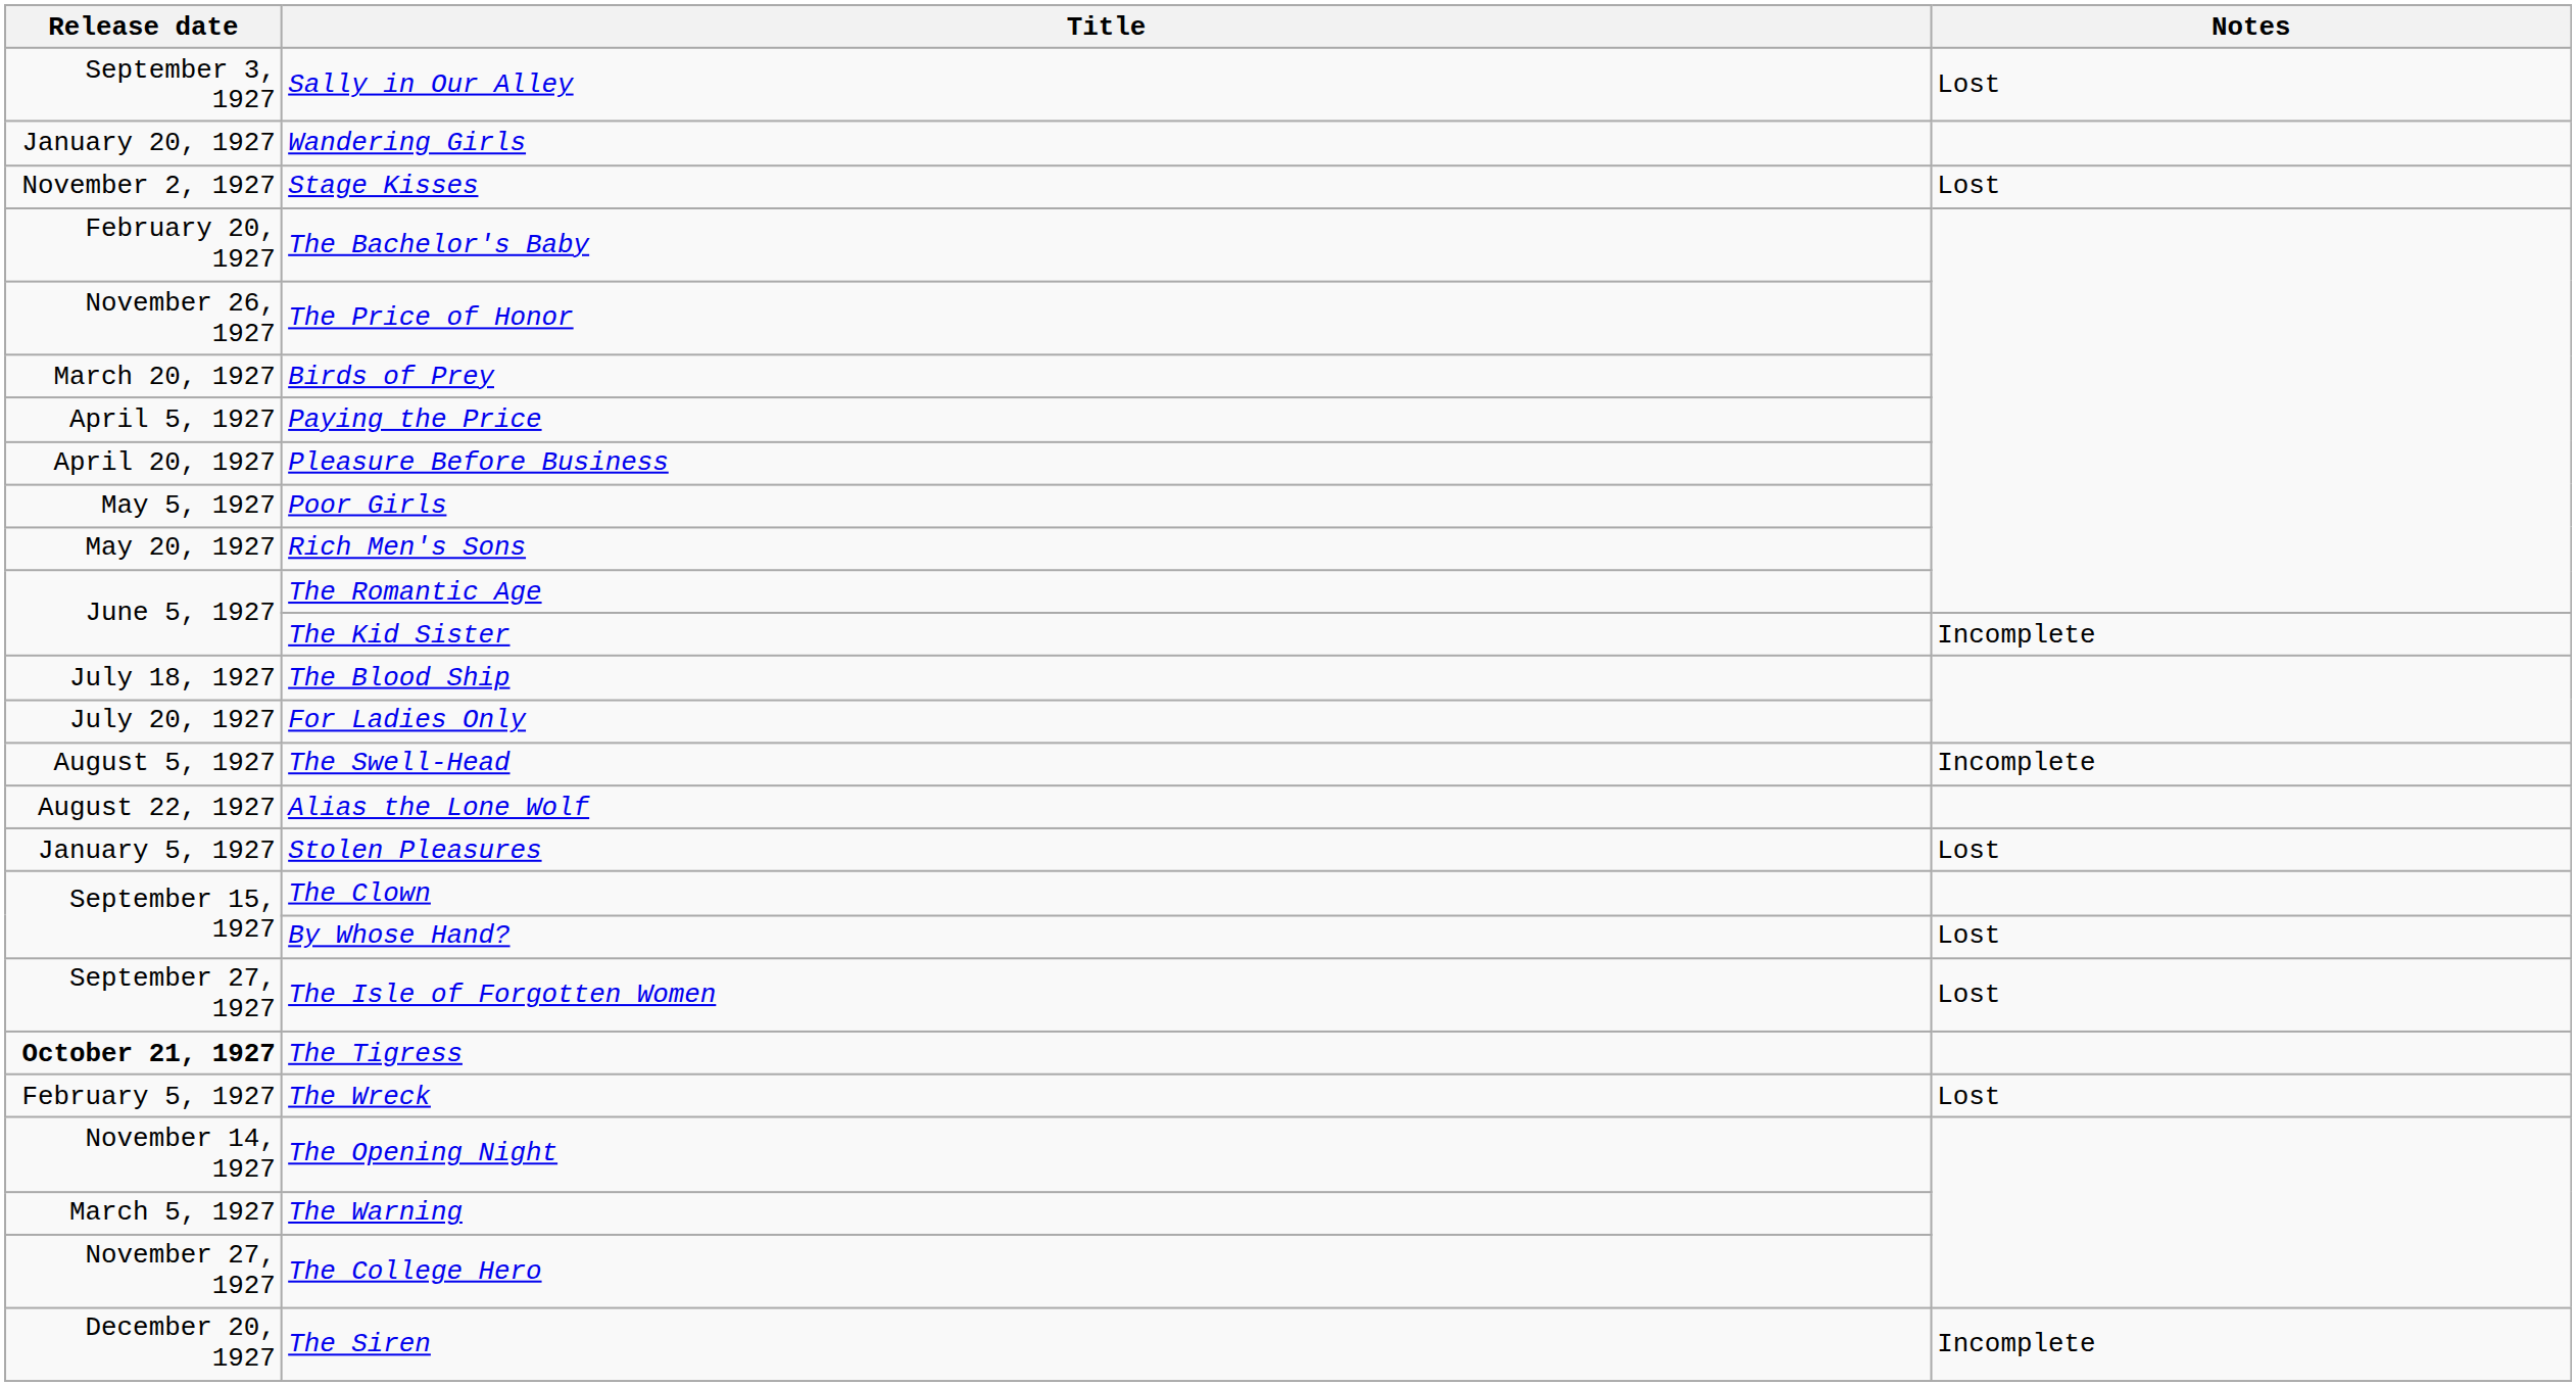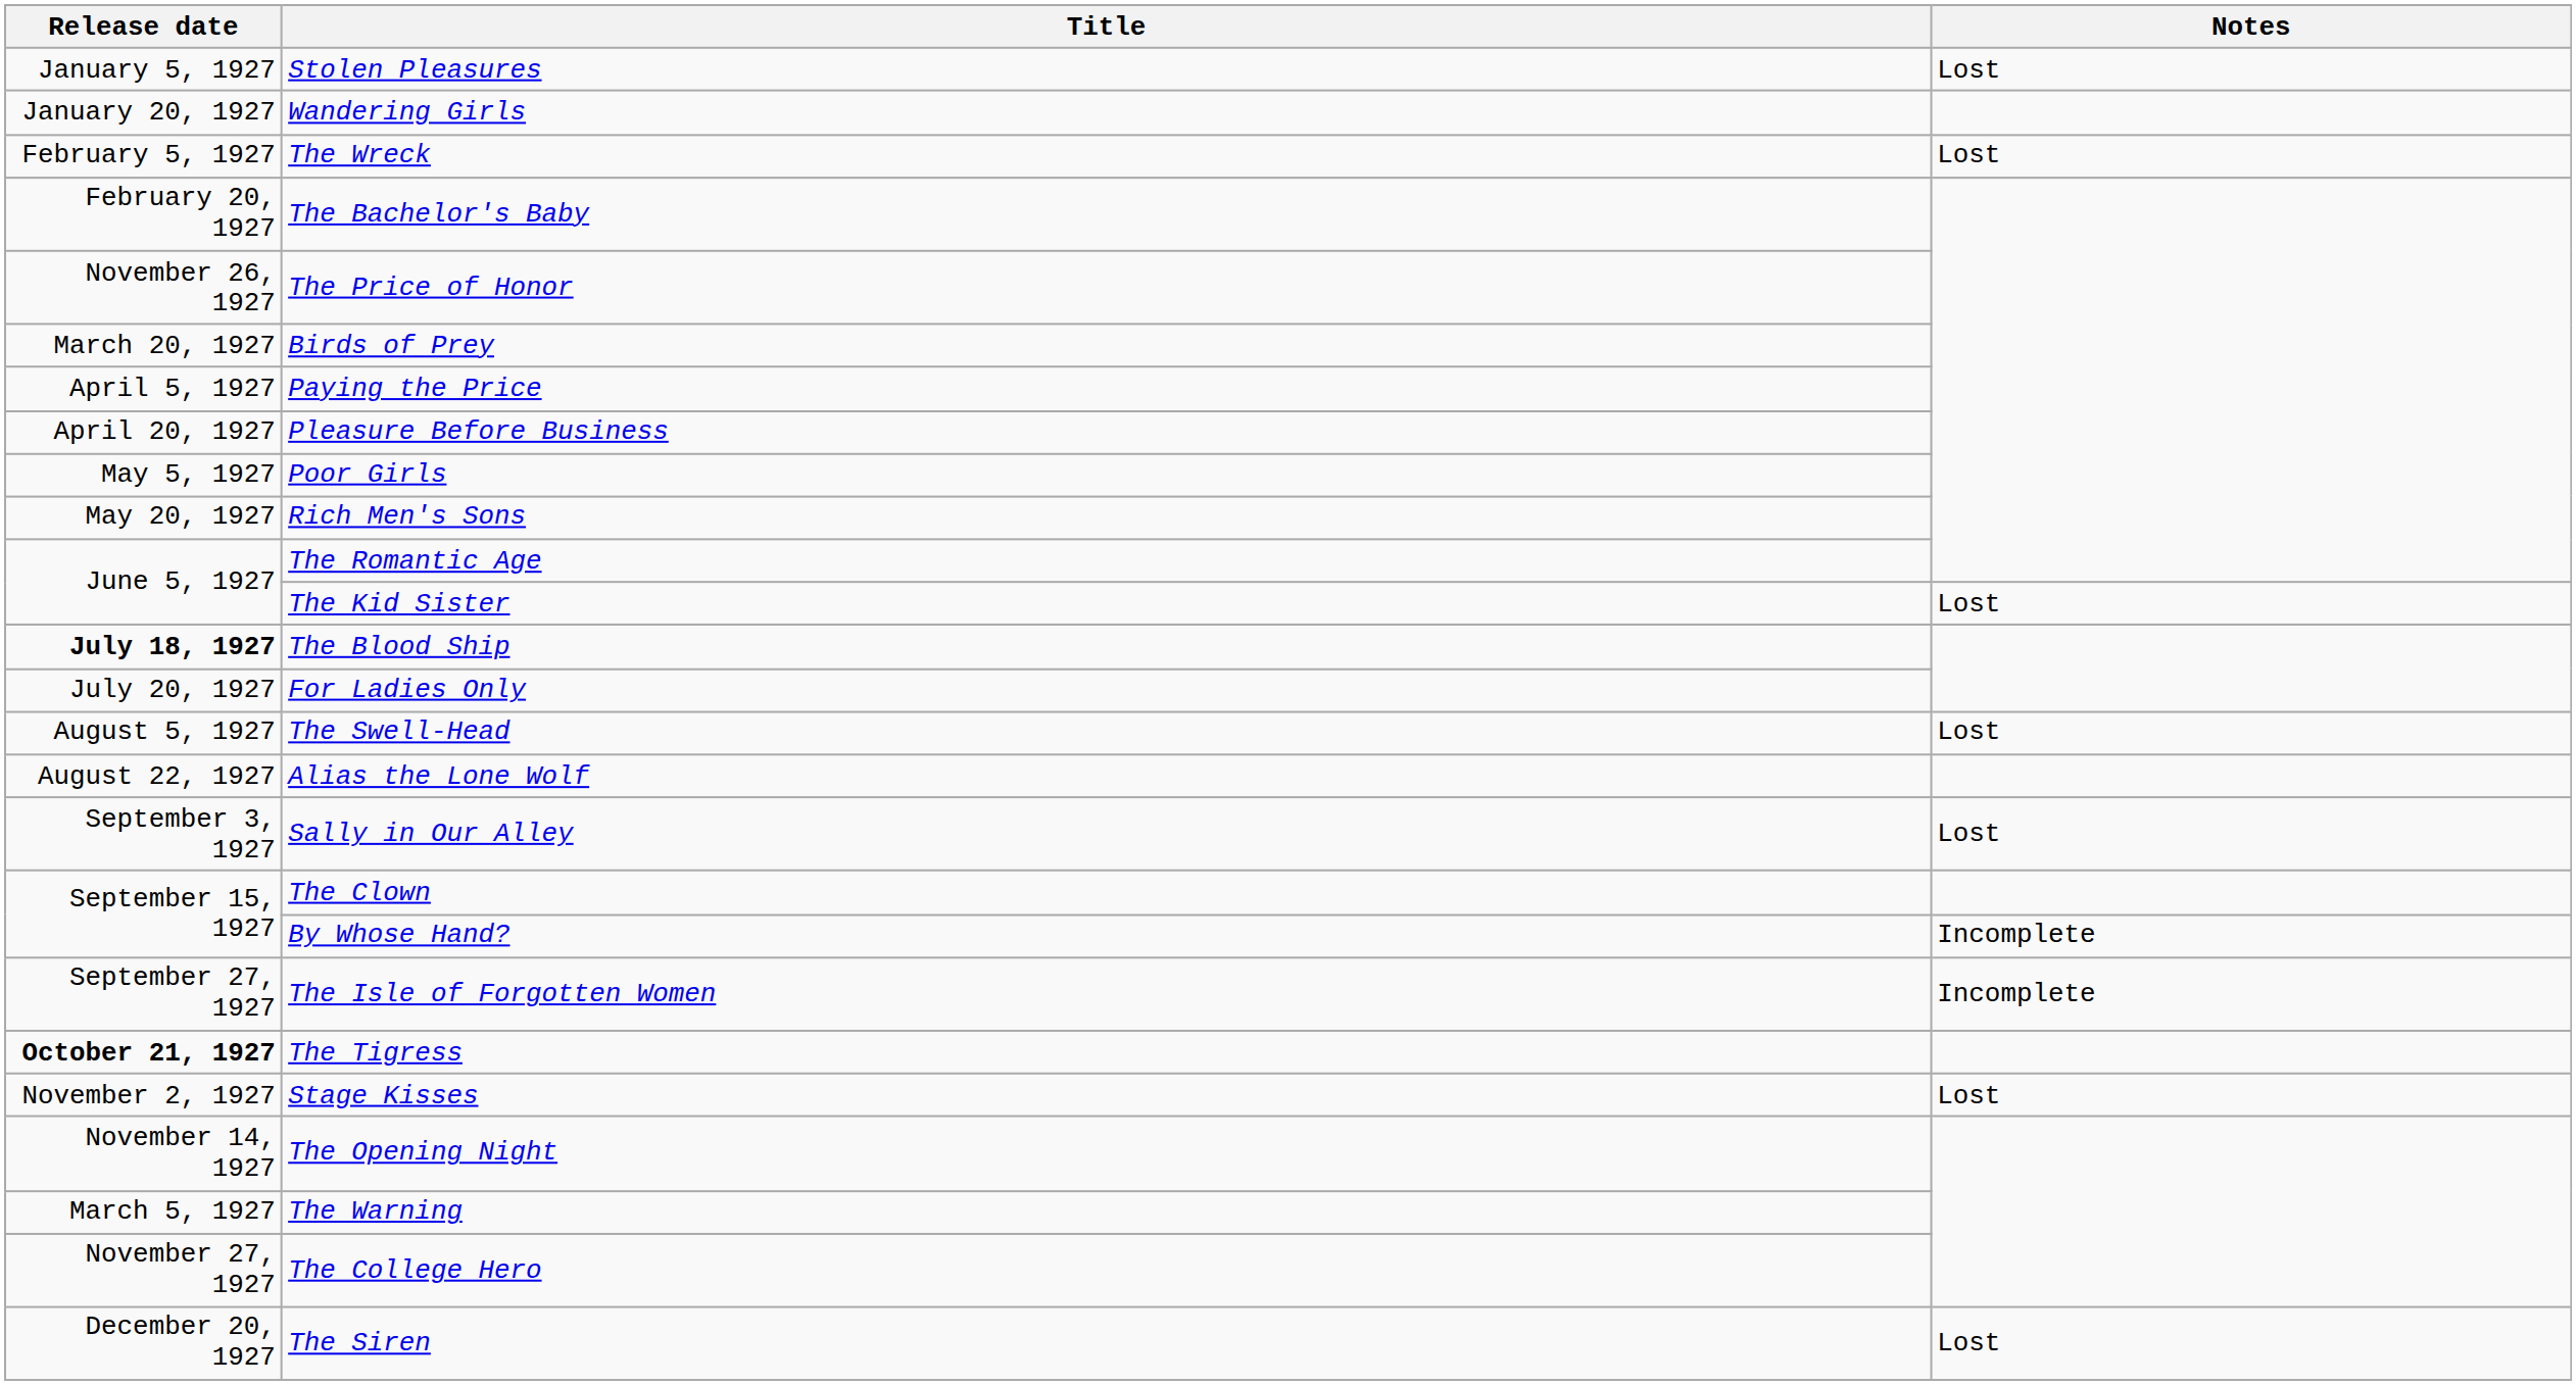rows swapped: Stolen Pleasures <-> Sally in Our Alley
rows swapped: The Wreck <-> Stage Kisses
The Kid Sister | Notes: Incomplete -> Lost
The Blood Ship | Release date: normal -> bold
The Swell-Head | Notes: Incomplete -> Lost
By Whose Hand? | Notes: Lost -> Incomplete
The Isle of Forgotten Women | Notes: Lost -> Incomplete
The Siren | Notes: Incomplete -> Lost
